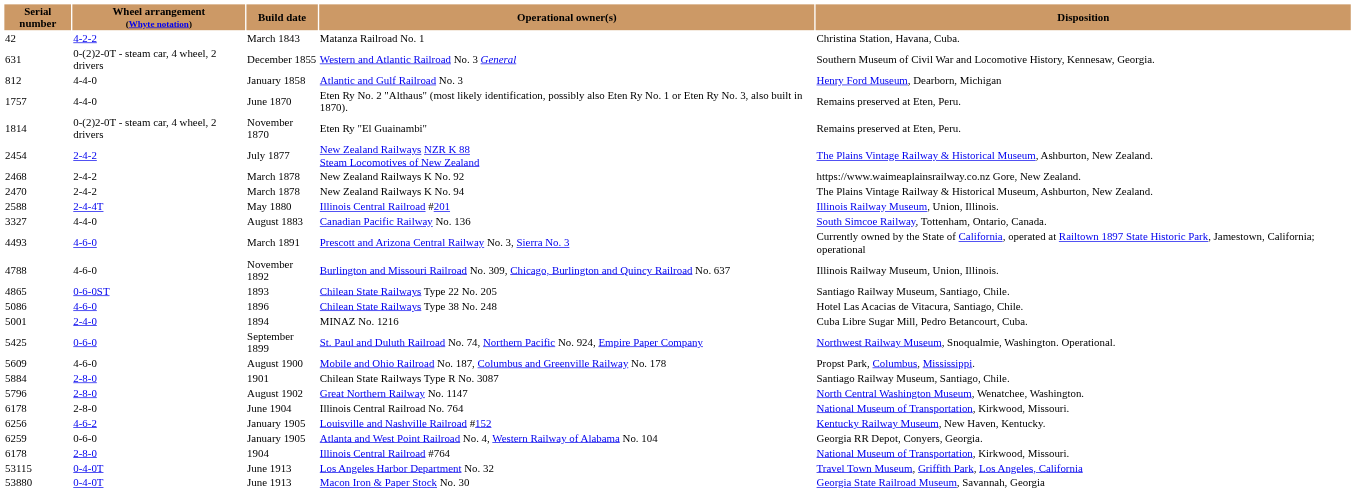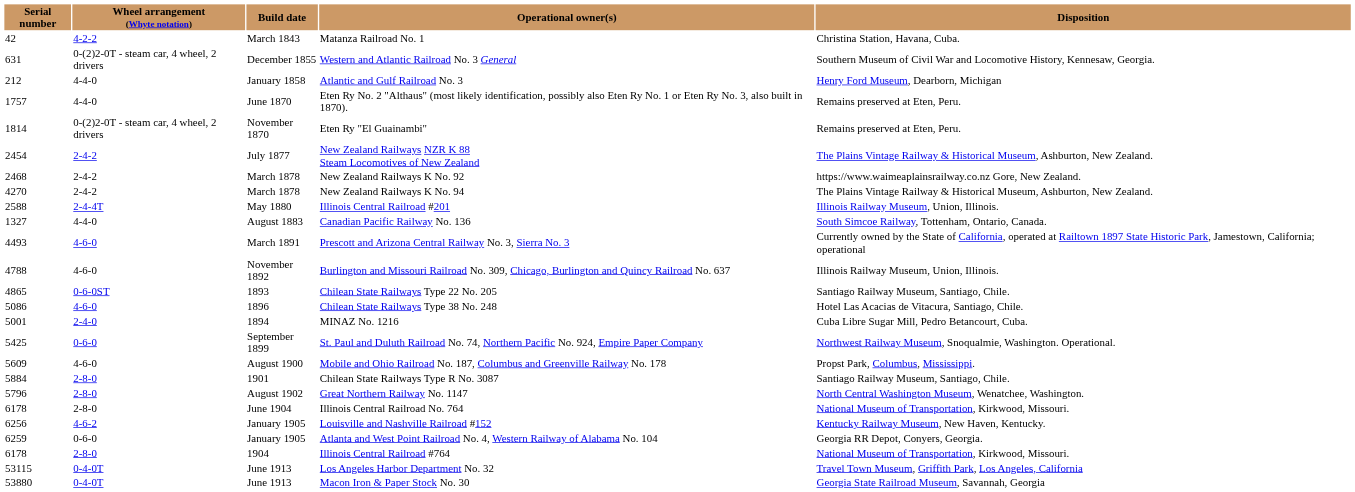Atlantic and Gulf Railroad No. 3 | Serial number: 812 -> 212
New Zealand Railways K No. 94 | Serial number: 2470 -> 4270
Canadian Pacific Railway No. 136 | Serial number: 3327 -> 1327
